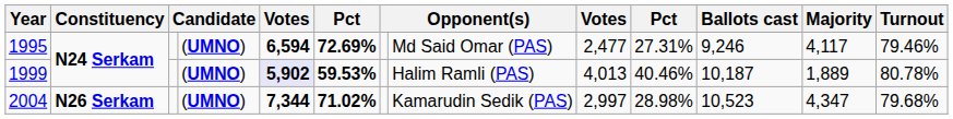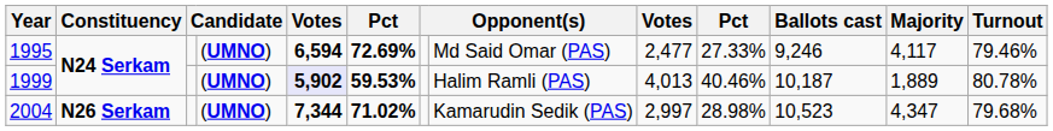1995 | column 10: 27.31% -> 27.33%
